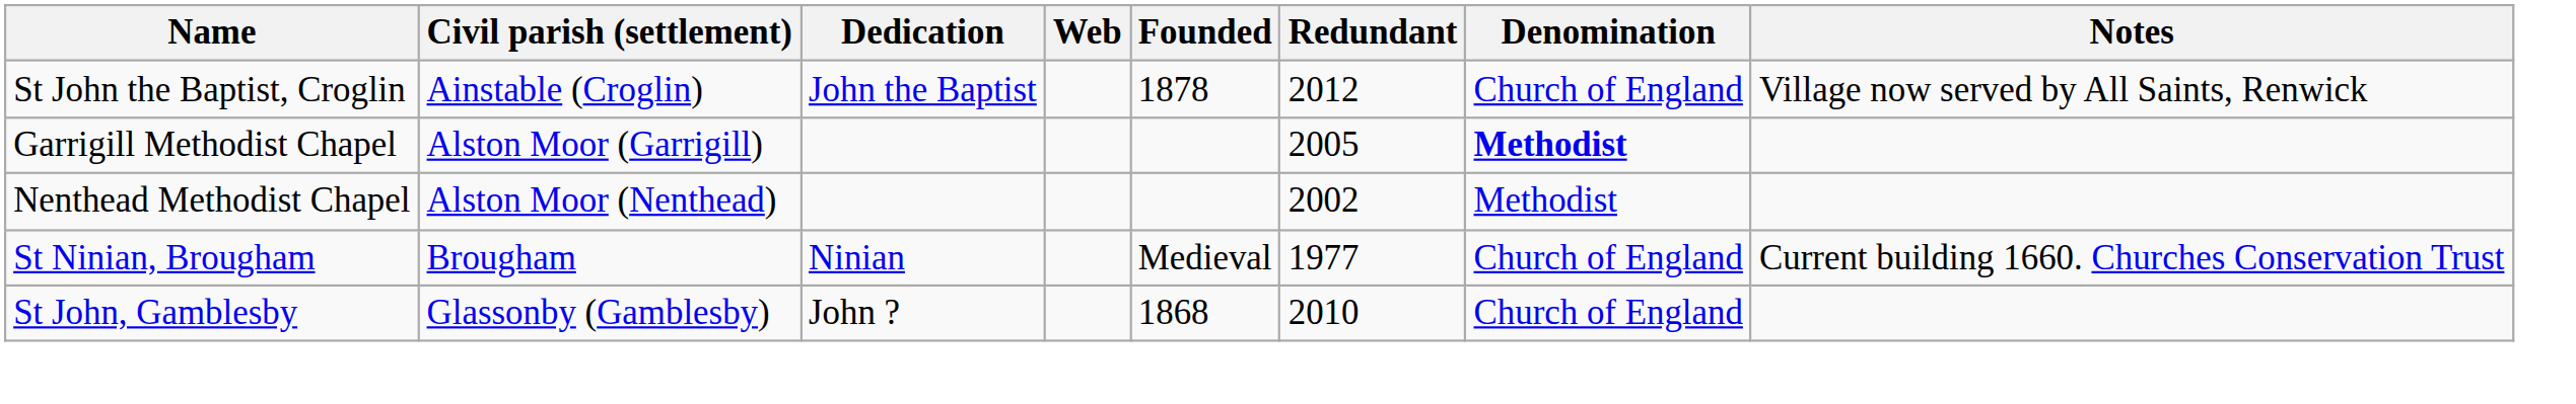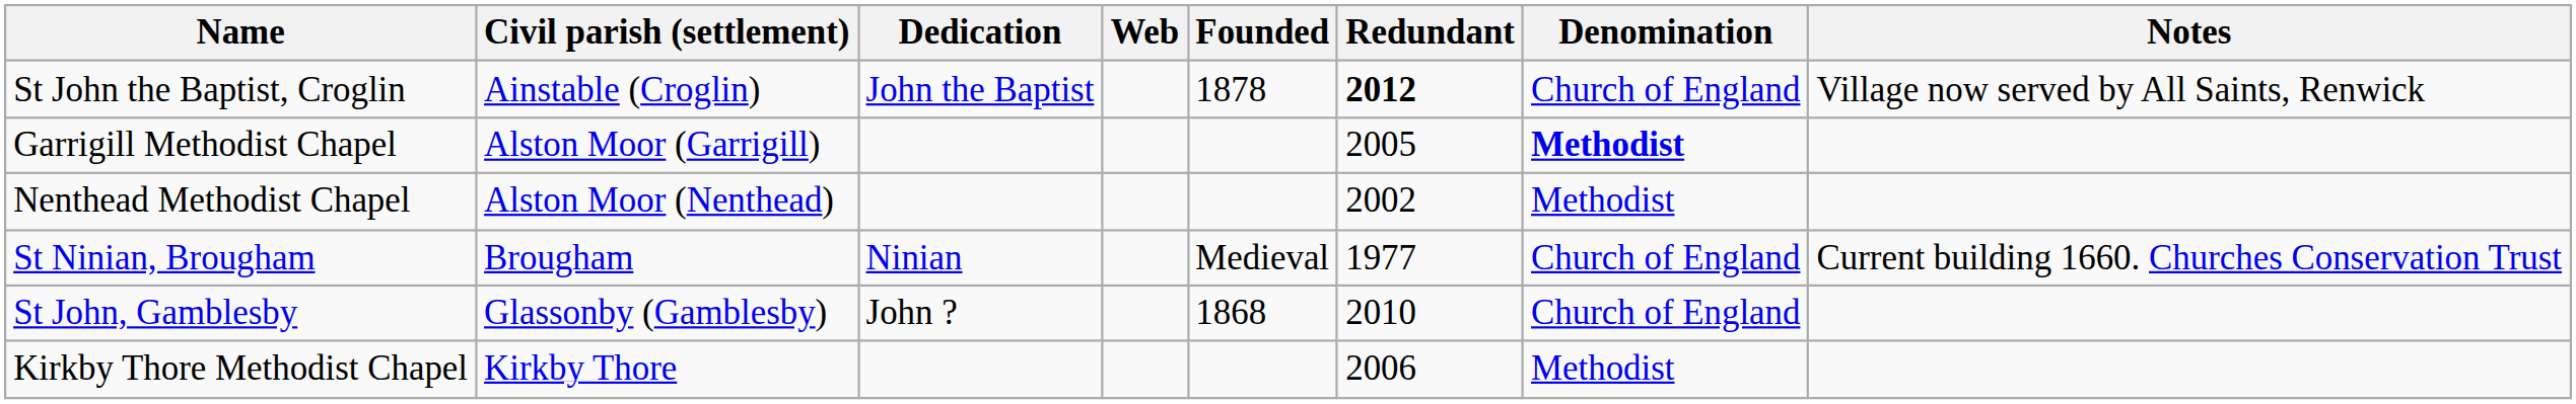St John the Baptist, Croglin | Redundant: normal -> bold
+ row: Kirkby Thore Methodist Chapel | Kirkby Thore | 2006 | Methodist
